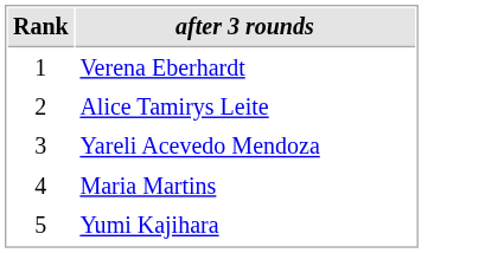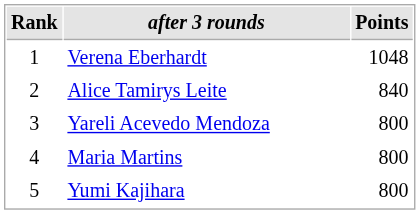+ column: Points | 1048 | 840 | 800 | 800 | 800
